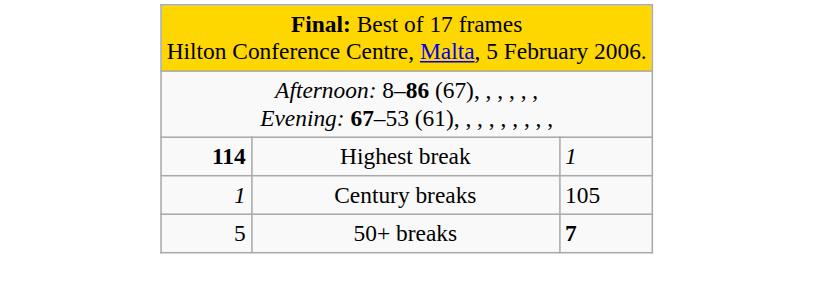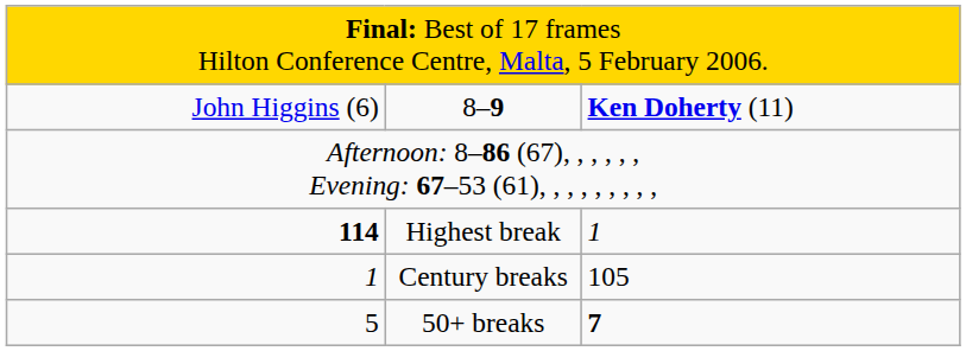+ row: John Higgins (6) | 8–9 | Ken Doherty (11)
